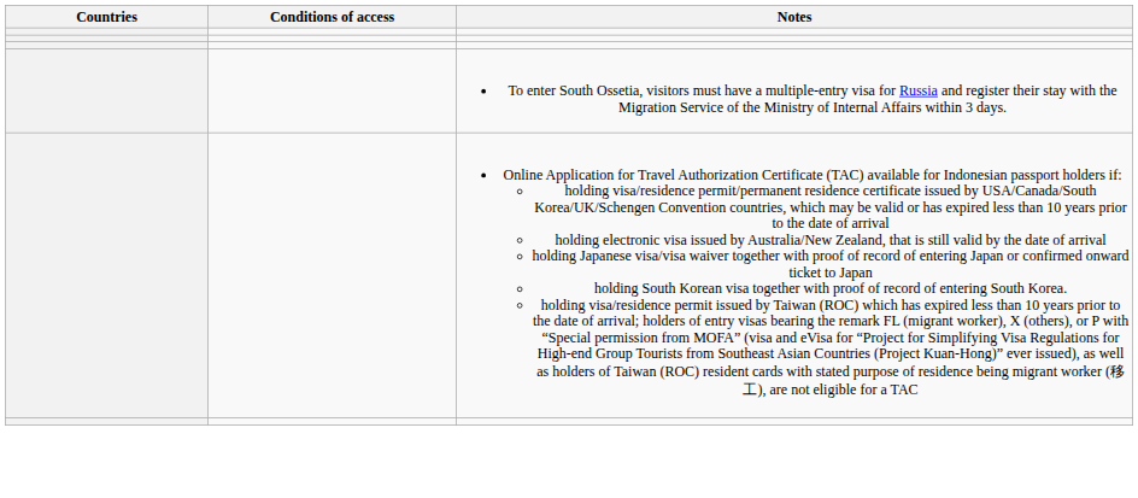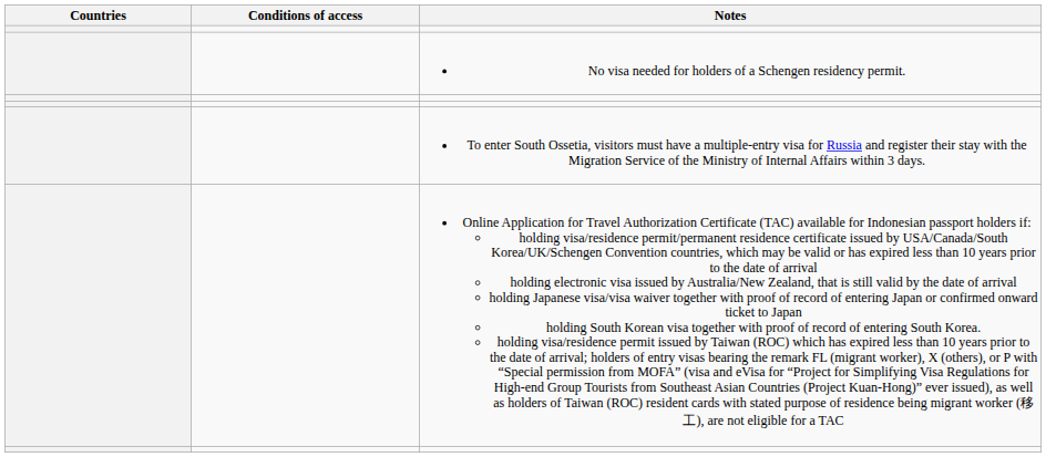+ row: No visa needed for holders of a Schengen residency permit.
